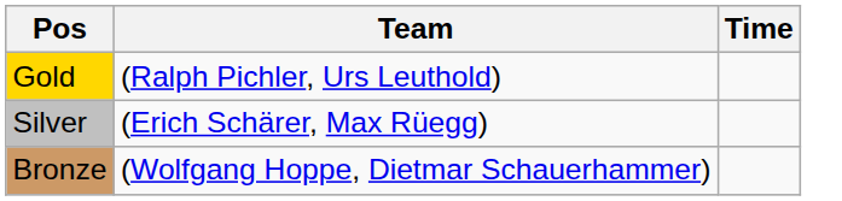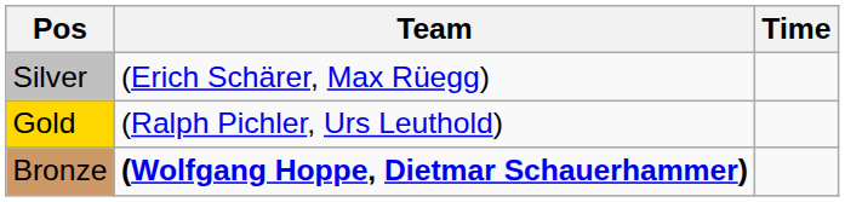rows swapped: Gold <-> Silver
Bronze | Team: normal -> bold
